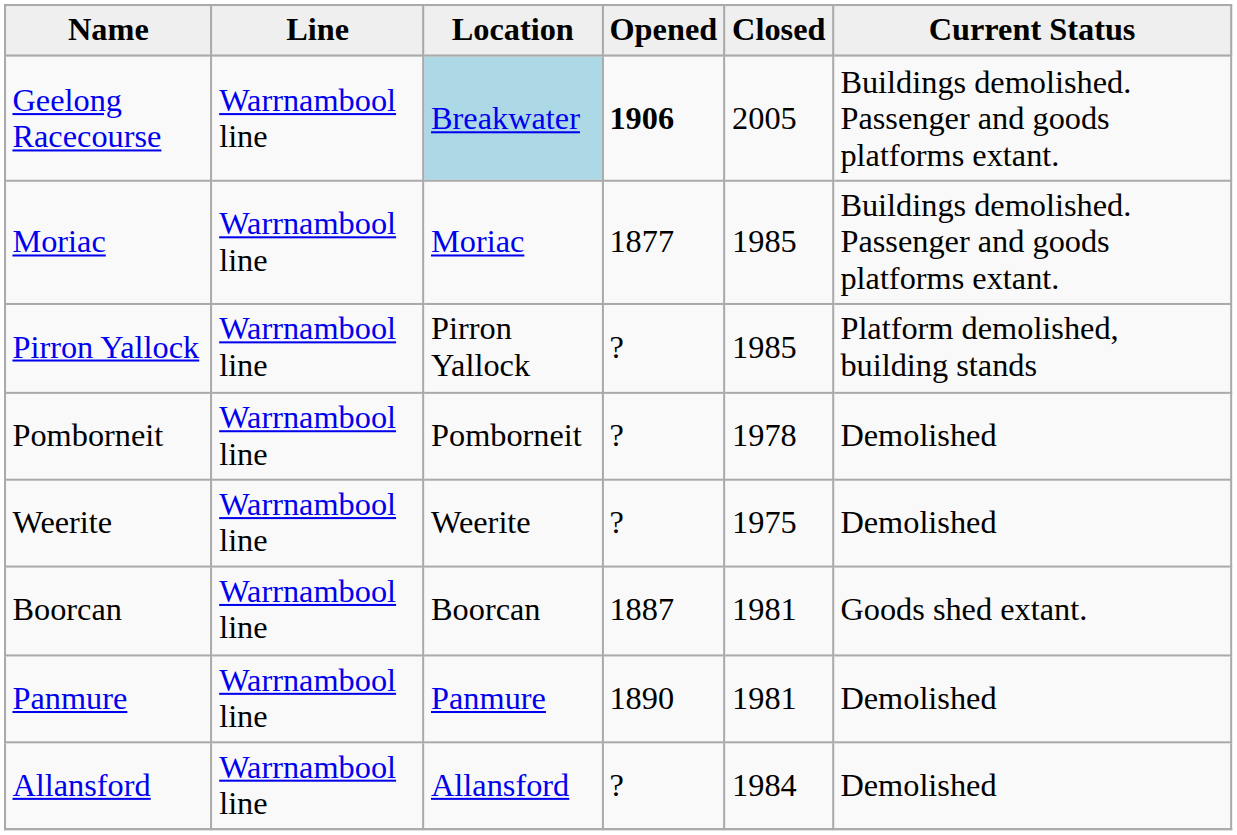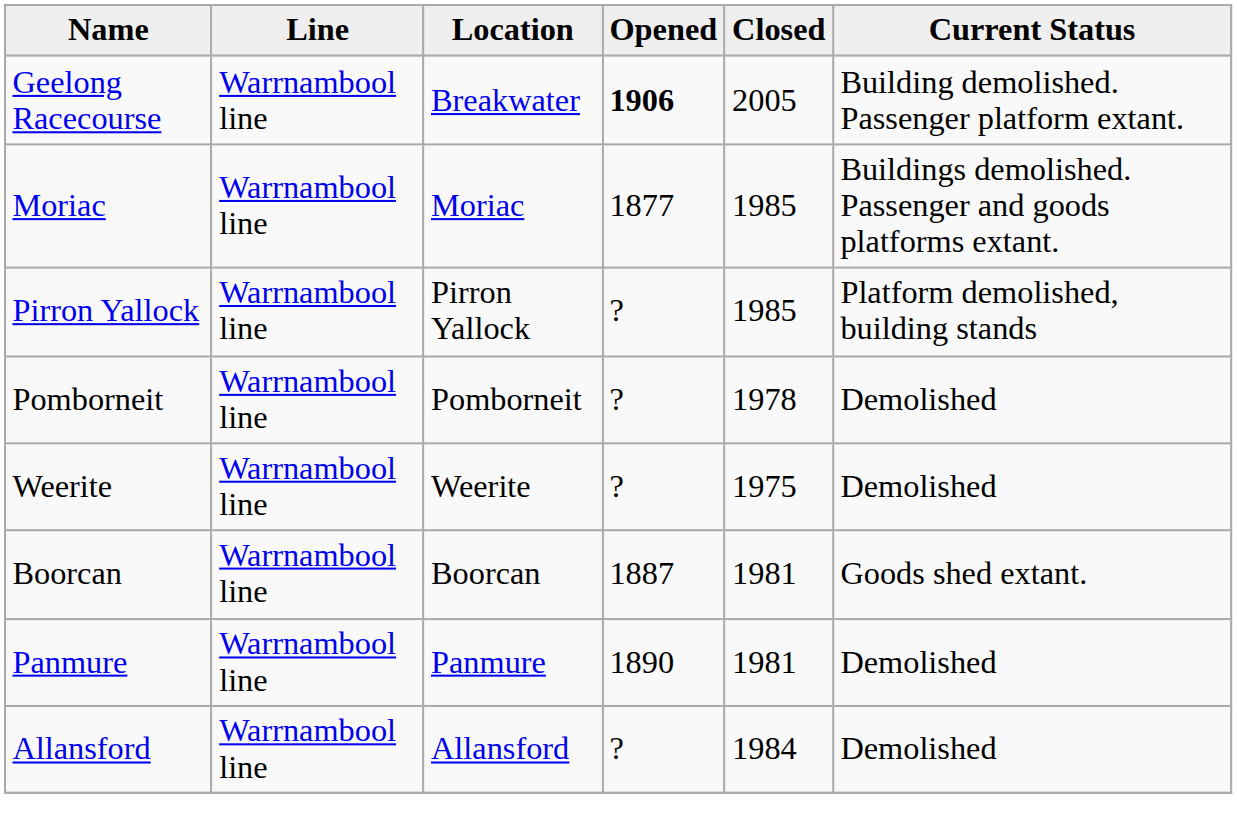Geelong Racecourse | Location: lightblue background -> no background
Geelong Racecourse | Current Status: Buildings demolished. Passenger and goods platforms extant. -> Building demolished. Passenger platform extant.
